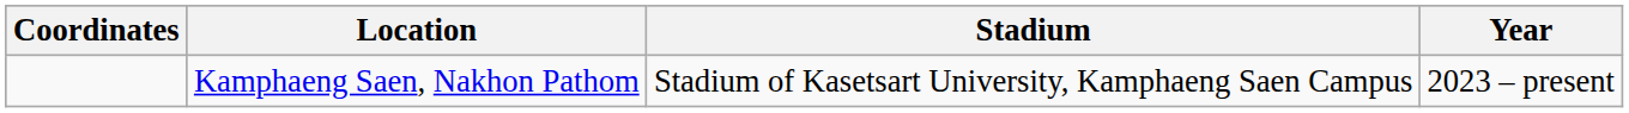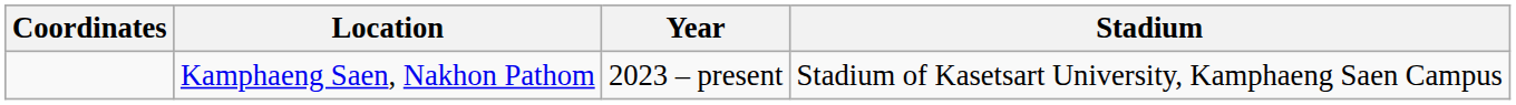columns swapped: Stadium <-> Year
